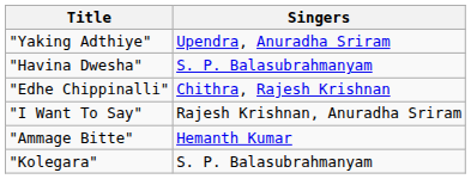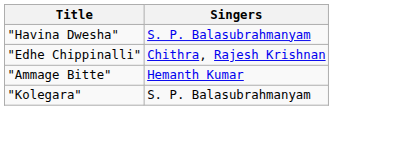- row: "Yaking Adthiye" | Upendra, Anuradha Sriram
- row: "I Want To Say" | Rajesh Krishnan, Anuradha Sriram
